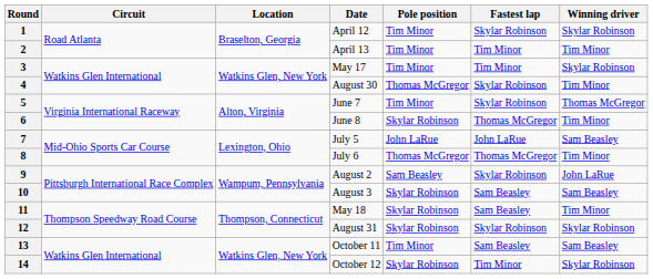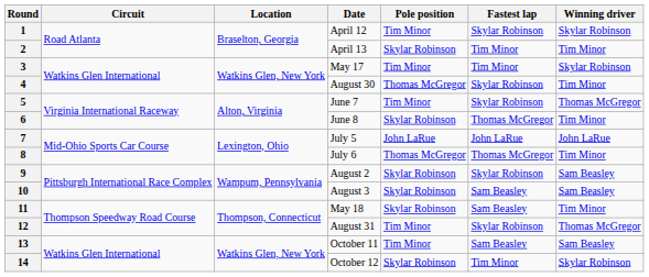2 | Pole position: Tim Minor -> Skylar Robinson
7 | Winning driver: Sam Beasley -> John LaRue
9 | Pole position: Sam Beasley -> Skylar Robinson
9 | Winning driver: John LaRue -> Sam Beasley
12 | Pole position: Skylar Robinson -> Tim Minor
12 | Winning driver: Skylar Robinson -> Thomas McGregor
